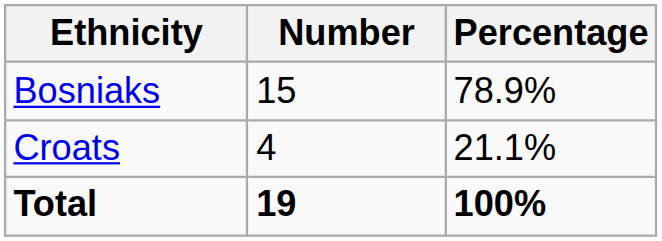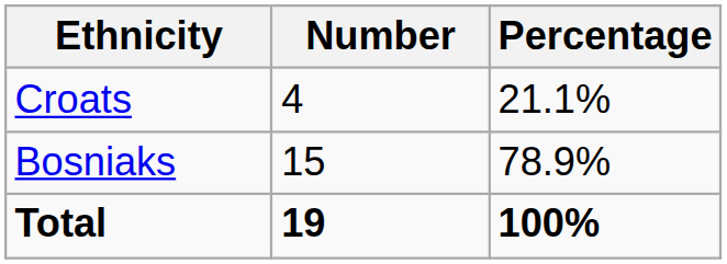rows swapped: Bosniaks <-> Croats
